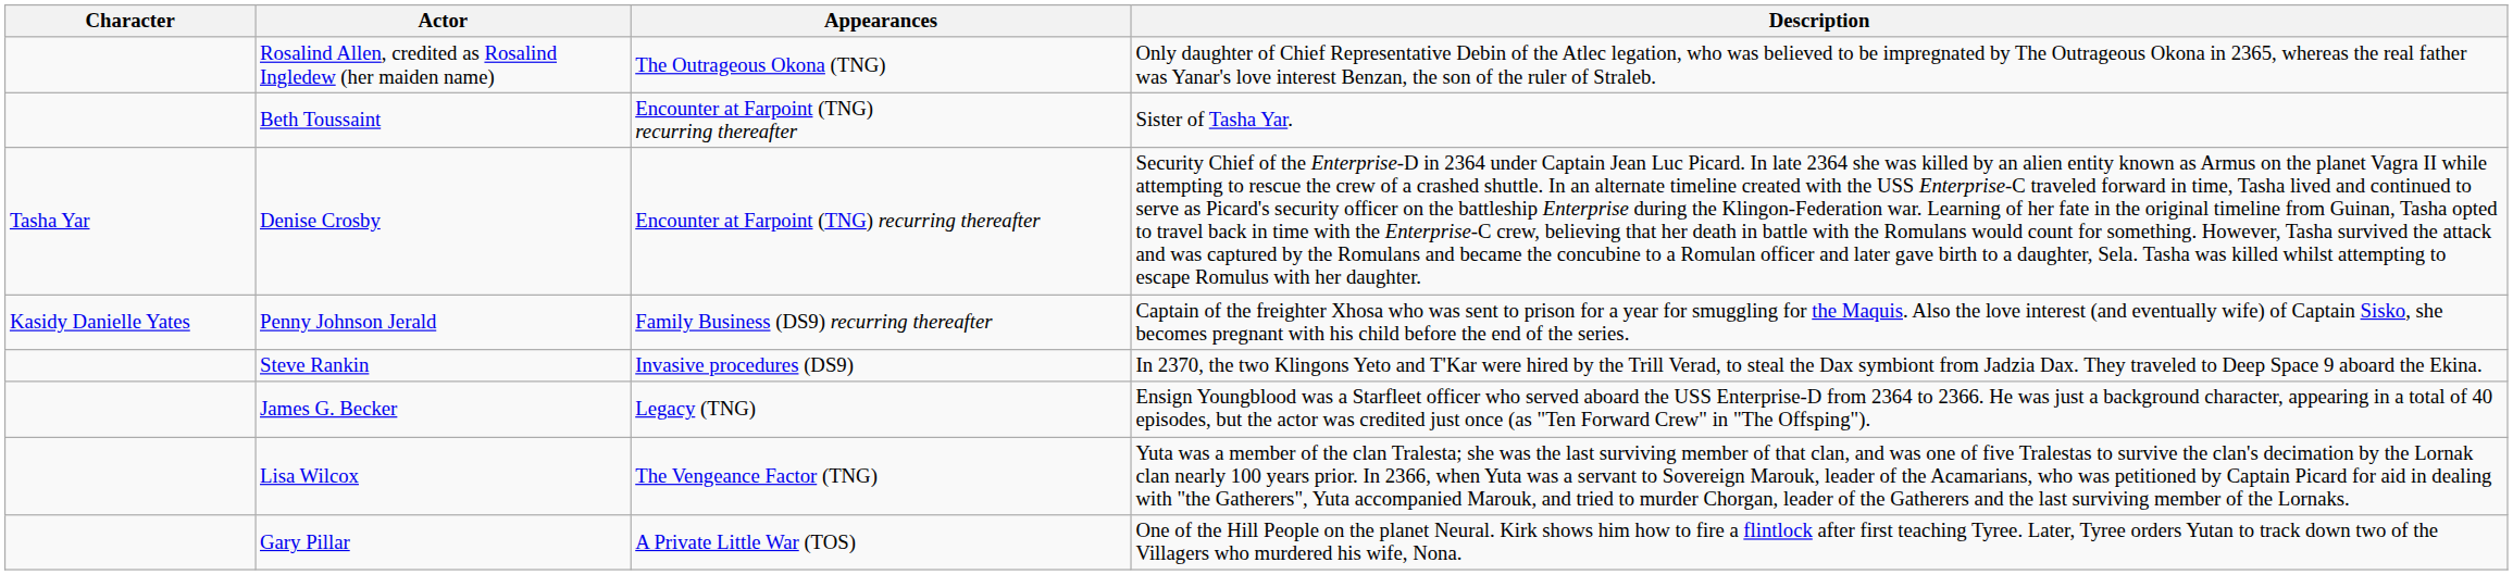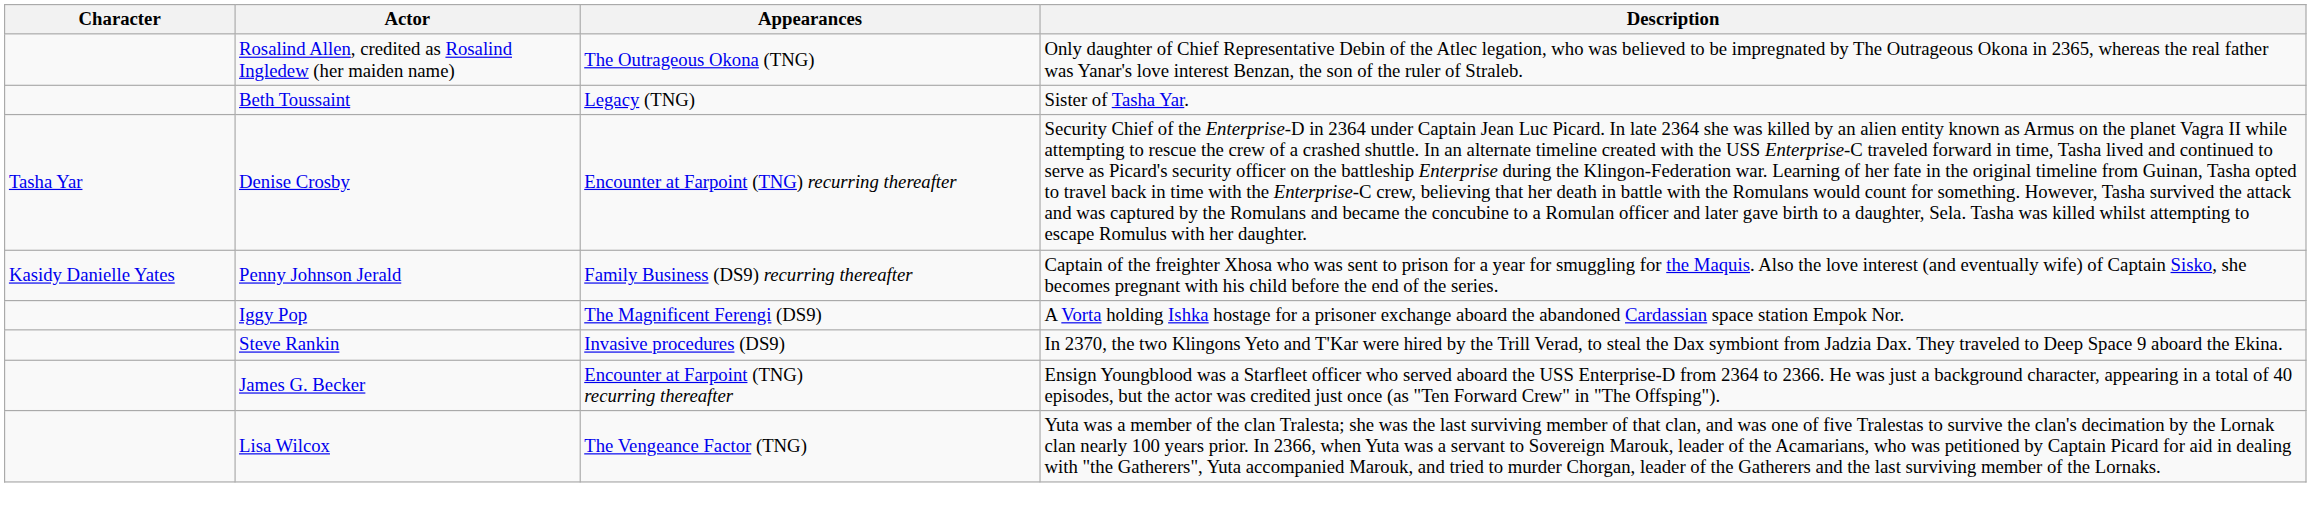Beth Toussaint | Appearances: Encounter at Farpoint (TNG) recurring thereafter -> Legacy (TNG)
+ row: Iggy Pop | The Magnificent Ferengi (DS9) | A Vorta holding Ishka hostage for a prisoner exchange aboard the abandoned Cardassian space station Empok Nor.
James G. Becker | Appearances: Legacy (TNG) -> Encounter at Farpoint (TNG) recurring thereafter
- row: Gary Pillar | A Private Little War (TOS) | One of the Hill People on the planet Neural. Kirk shows him how to fire a flintlock after first teaching Tyree. Later, Tyree orders Yutan to track down two of the Villagers who murdered his wife, Nona.
